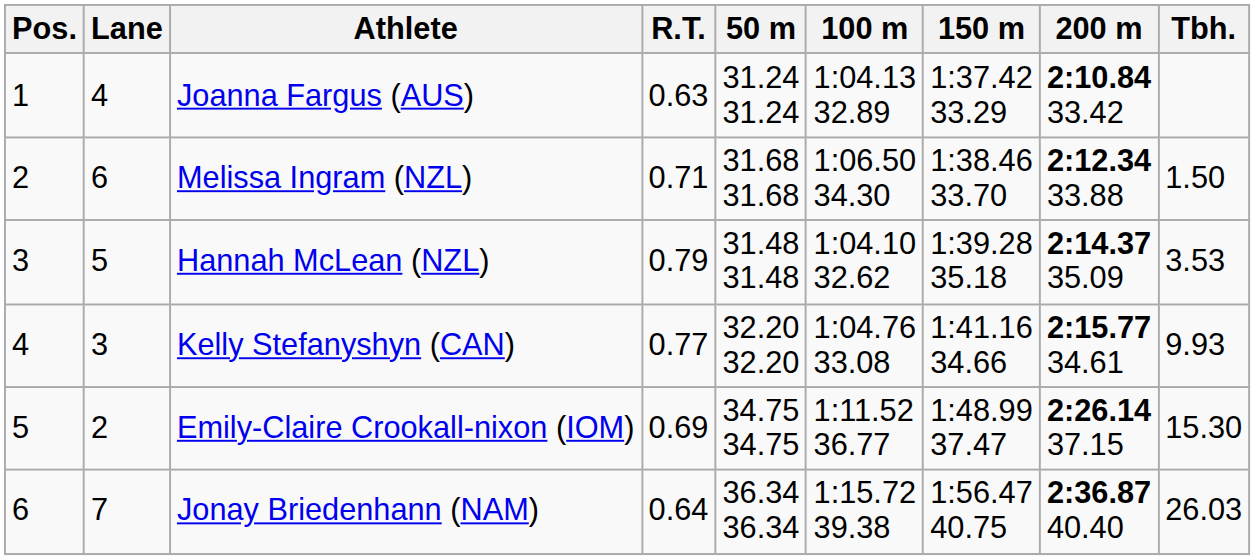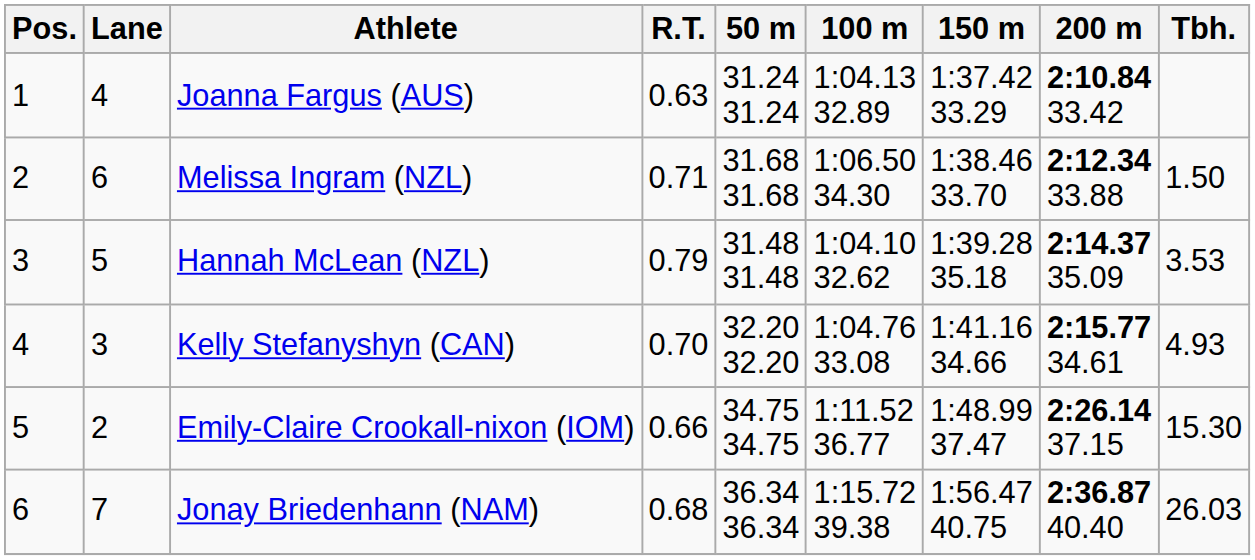Kelly Stefanyshyn (CAN) | R.T.: 0.77 -> 0.70
Kelly Stefanyshyn (CAN) | Tbh.: 9.93 -> 4.93
Emily-Claire Crookall-nixon (IOM) | R.T.: 0.69 -> 0.66
Jonay Briedenhann (NAM) | R.T.: 0.64 -> 0.68
